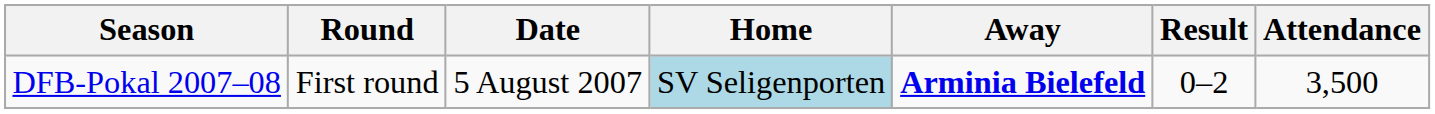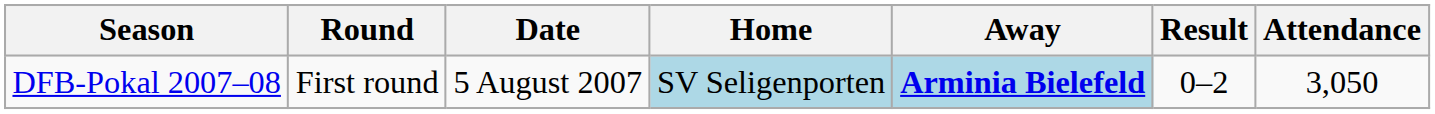DFB-Pokal 2007–08 | Away: no background -> lightblue background
DFB-Pokal 2007–08 | Attendance: 3,500 -> 3,050
